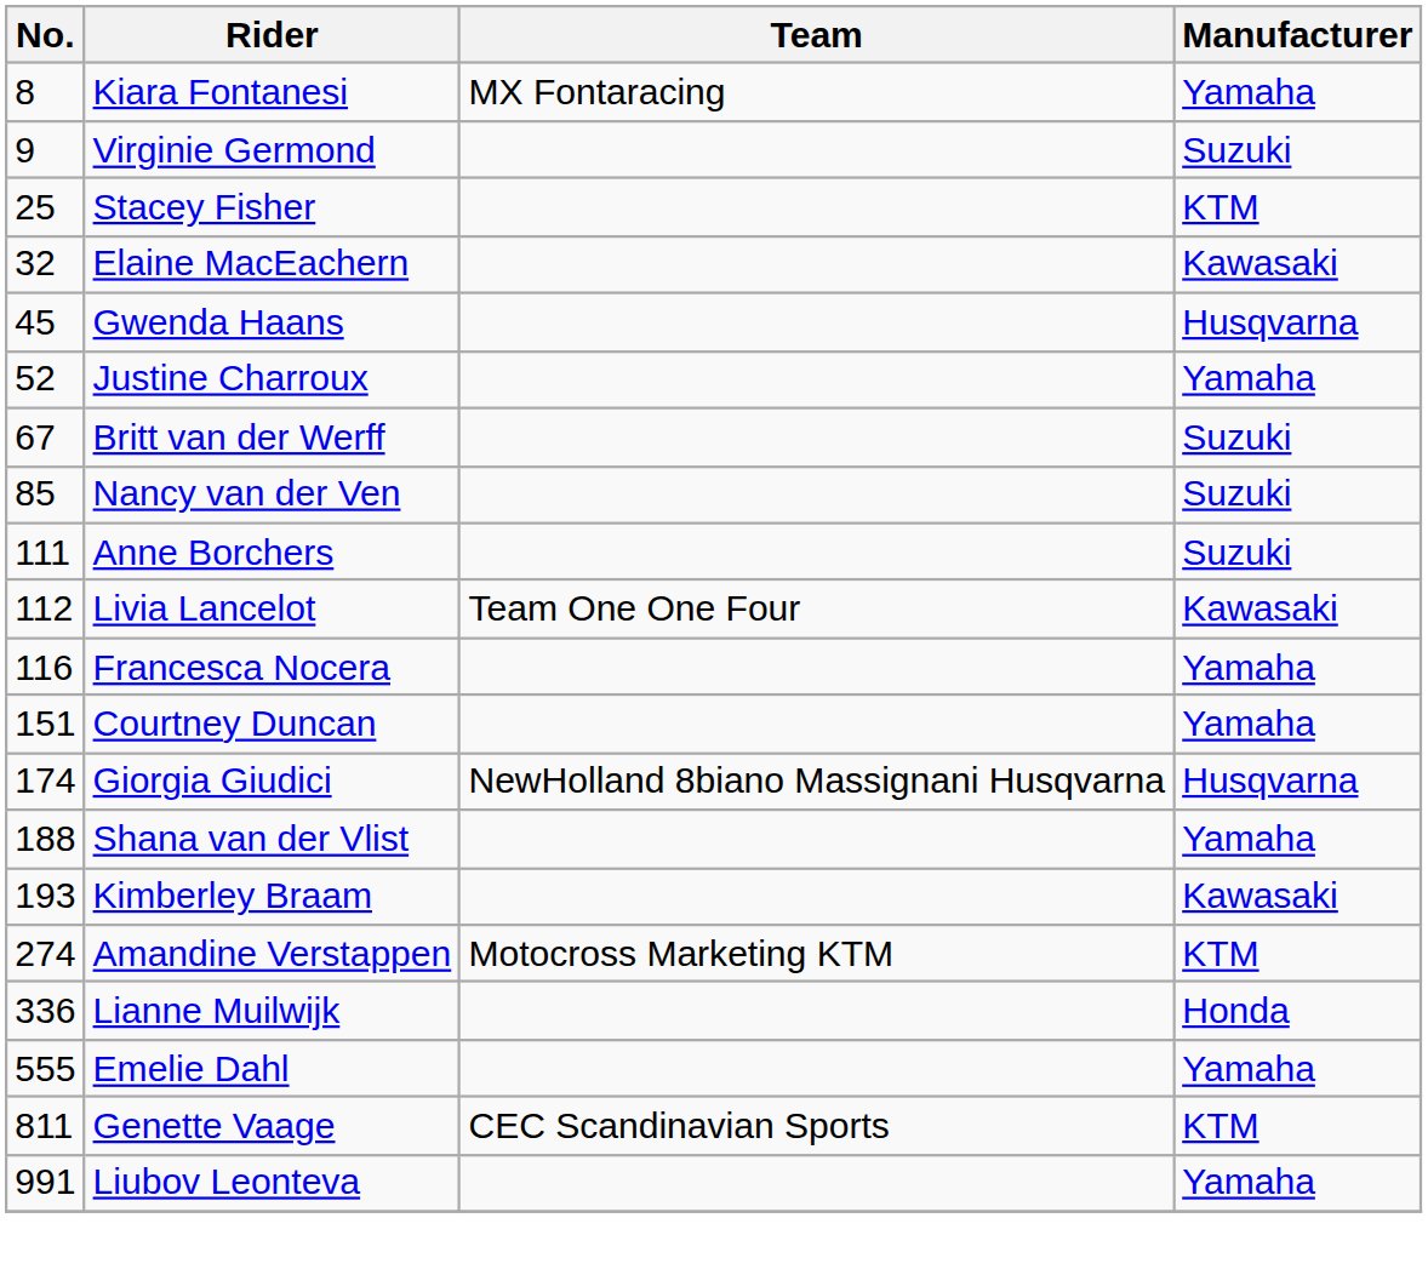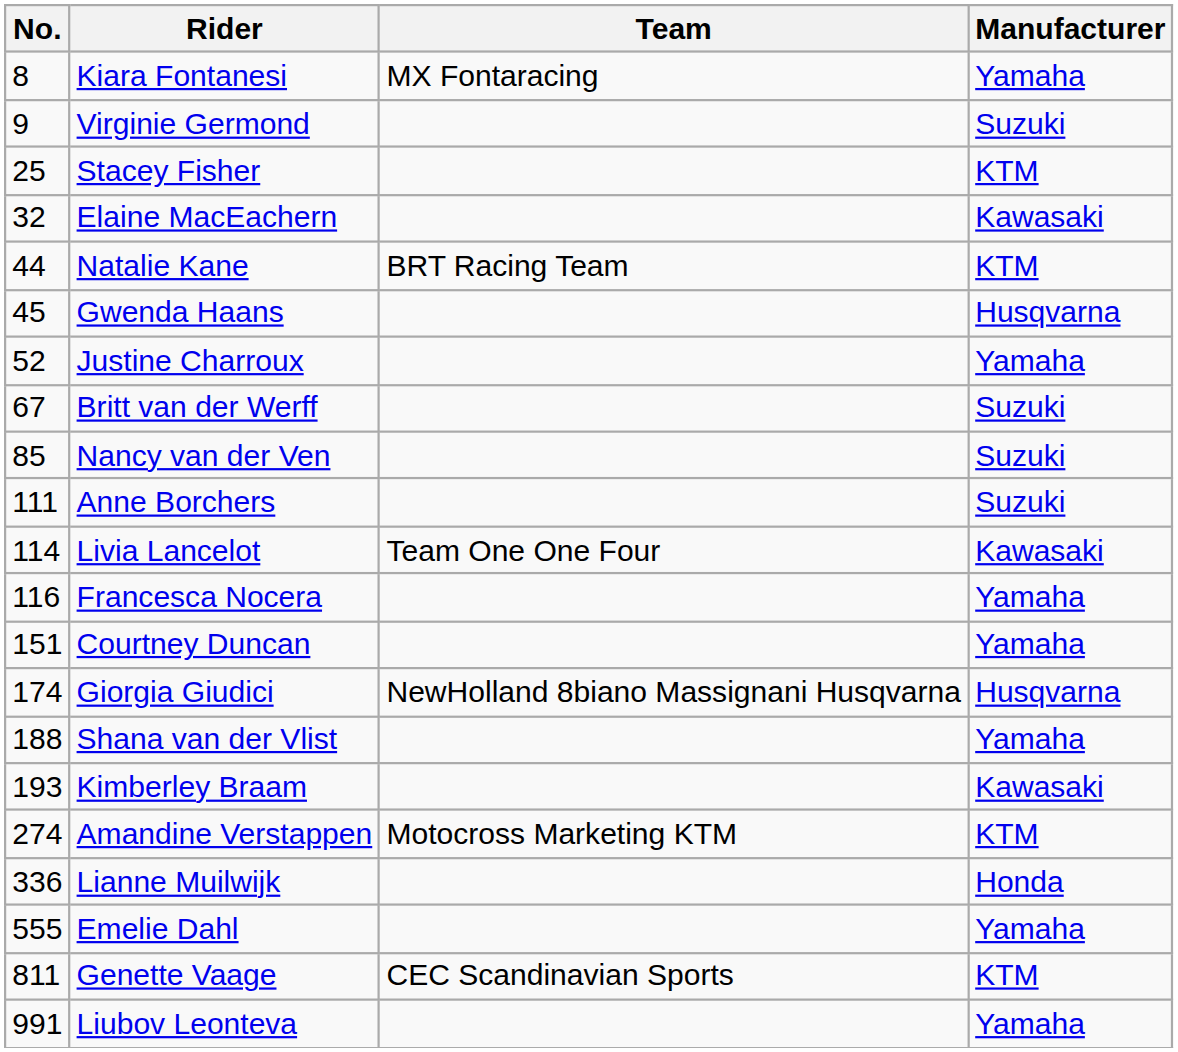+ row: 44 | Natalie Kane | BRT Racing Team | KTM
Livia Lancelot | No.: 112 -> 114
